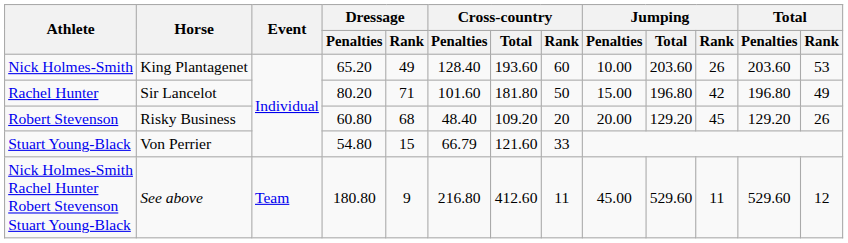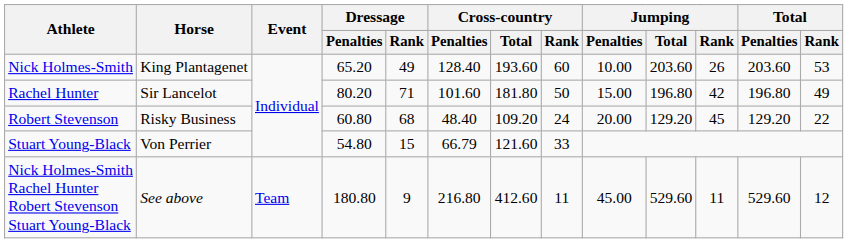Robert Stevenson | Cross-country / Rank: 20 -> 24
Robert Stevenson | Total / Rank: 26 -> 22
